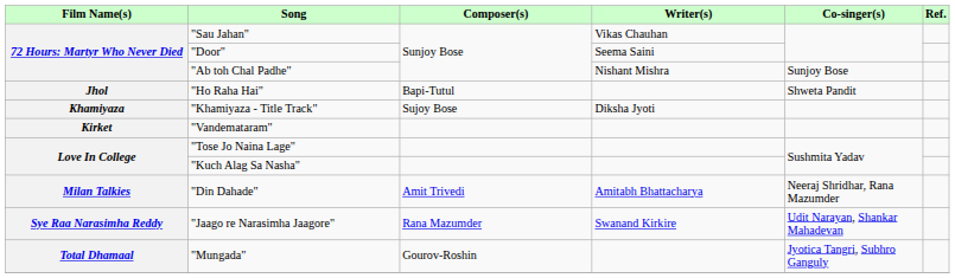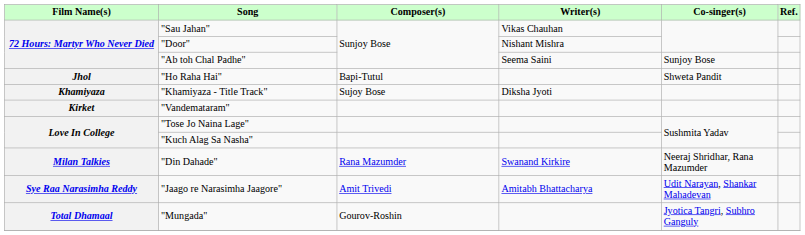"Door" | Writer(s): Seema Saini -> Nishant Mishra
"Ab toh Chal Padhe" | Writer(s): Nishant Mishra -> Seema Saini
"Din Dahade" | Composer(s): Amit Trivedi -> Rana Mazumder
"Din Dahade" | Writer(s): Amitabh Bhattacharya -> Swanand Kirkire
"Jaago re Narasimha Jaagore" | Composer(s): Rana Mazumder -> Amit Trivedi
"Jaago re Narasimha Jaagore" | Writer(s): Swanand Kirkire -> Amitabh Bhattacharya
